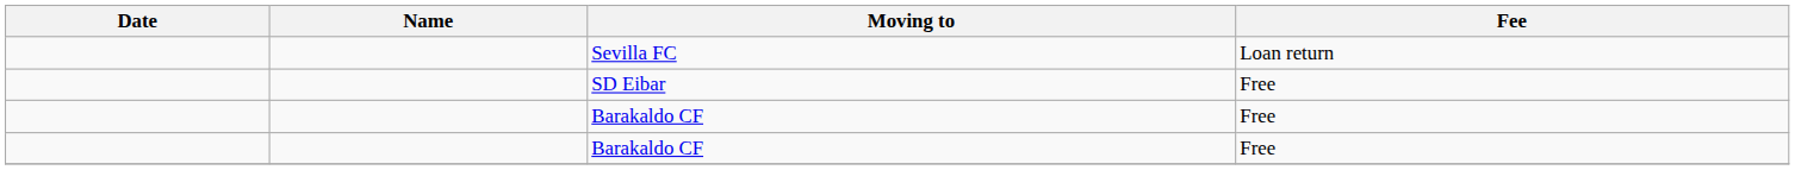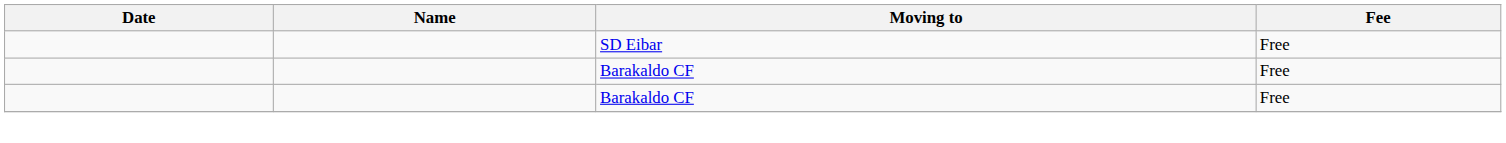- row: Sevilla FC | Loan return
